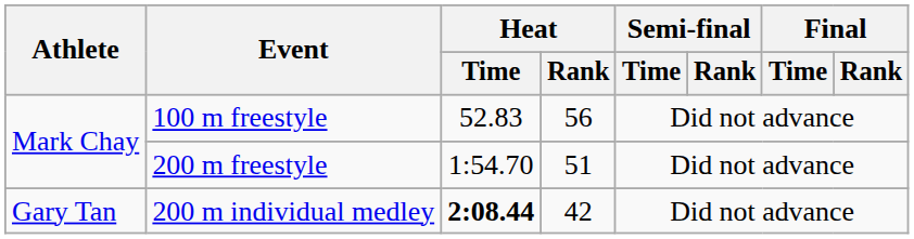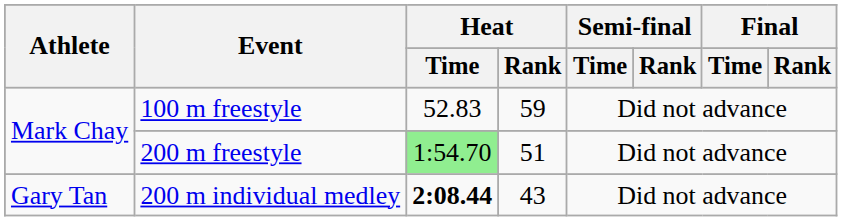100 m freestyle | Heat / Rank: 56 -> 59
200 m freestyle | Heat / Time: no background -> lightgreen background
200 m individual medley | Heat / Rank: 42 -> 43
